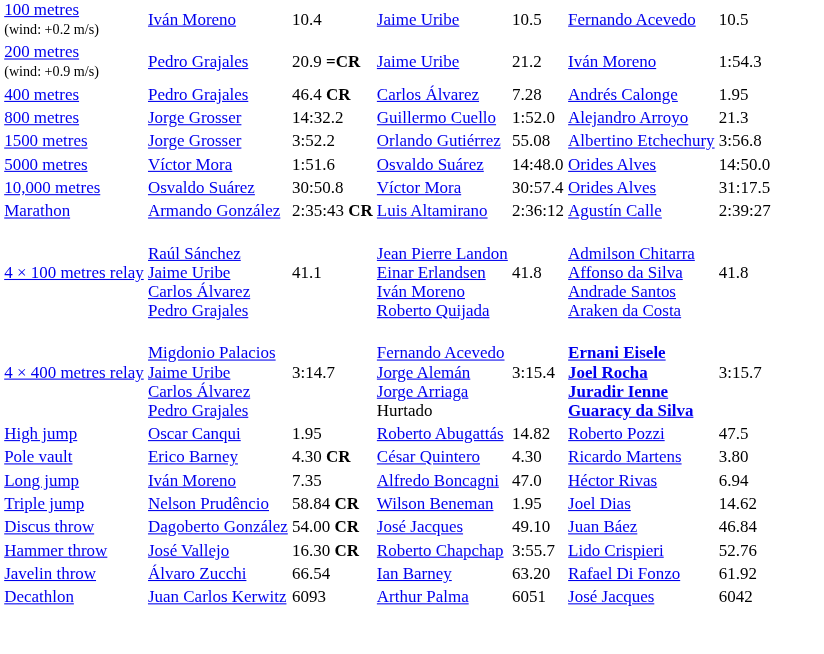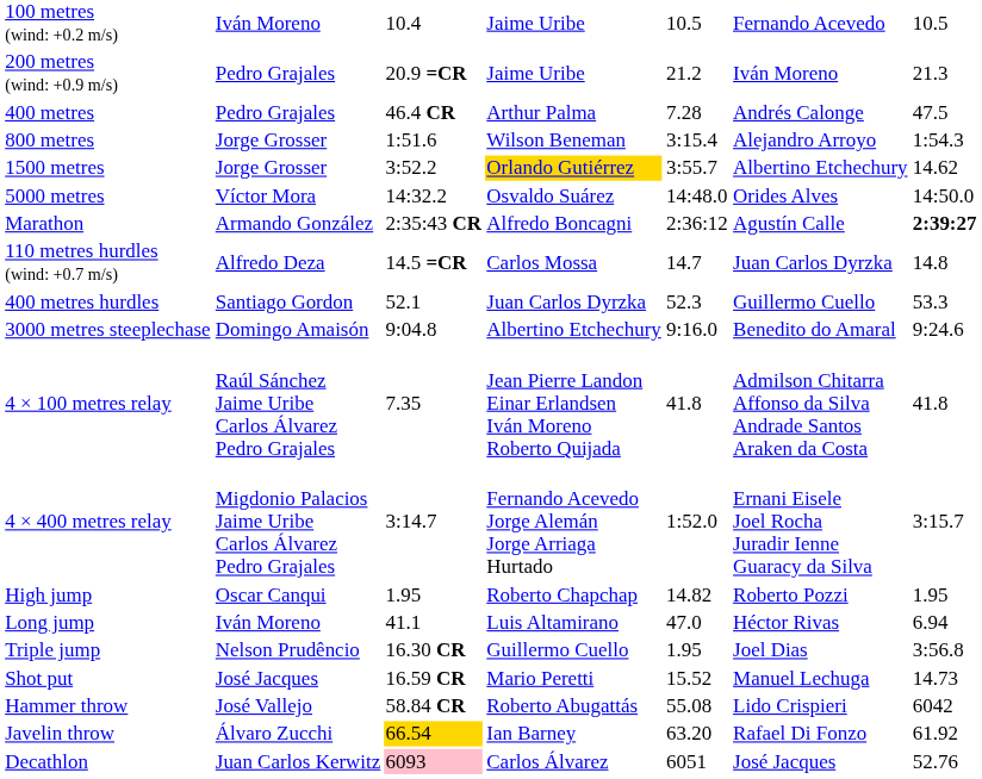200 metres (wind: +0.9 m/s) | column 7: 1:54.3 -> 21.3
400 metres | column 4: Carlos Álvarez -> Arthur Palma
400 metres | column 7: 1.95 -> 47.5
800 metres | column 3: 14:32.2 -> 1:51.6
800 metres | column 4: Guillermo Cuello -> Wilson Beneman
800 metres | column 5: 1:52.0 -> 3:15.4
800 metres | column 7: 21.3 -> 1:54.3
1500 metres | column 4: no background -> gold background
1500 metres | column 5: 55.08 -> 3:55.7
1500 metres | column 7: 3:56.8 -> 14.62
5000 metres | column 3: 1:51.6 -> 14:32.2
- row: 10,000 metres | Osvaldo Suárez | 30:50.8 | Víctor Mora | 30:57.4 | Orides Alves | 31:17.5
Marathon | column 4: Luis Altamirano -> Alfredo Boncagni
Marathon | column 7: normal -> bold
+ row: 110 metres hurdles (wind: +0.7 m/s) | Alfredo Deza | 14.5 =CR | Carlos Mossa | 14.7 | Juan Carlos Dyrzka | 14.8
+ row: 400 metres hurdles | Santiago Gordon | 52.1 | Juan Carlos Dyrzka | 52.3 | Guillermo Cuello | 53.3
+ row: 3000 metres steeplechase | Domingo Amaisón | 9:04.8 | Albertino Etchechury | 9:16.0 | Benedito do Amaral | 9:24.6
4 × 100 metres relay | column 3: 41.1 -> 7.35
4 × 400 metres relay | column 5: 3:15.4 -> 1:52.0
4 × 400 metres relay | column 6: bold -> normal
High jump | column 4: Roberto Abugattás -> Roberto Chapchap
High jump | column 7: 47.5 -> 1.95
- row: Pole vault | Erico Barney | 4.30 CR | César Quintero | 4.30 | Ricardo Martens | 3.80
Long jump | column 3: 7.35 -> 41.1
Long jump | column 4: Alfredo Boncagni -> Luis Altamirano
Triple jump | column 3: 58.84 CR -> 16.30 CR
Triple jump | column 4: Wilson Beneman -> Guillermo Cuello
Triple jump | column 7: 14.62 -> 3:56.8
+ row: Shot put | José Jacques | 16.59 CR | Mario Peretti | 15.52 | Manuel Lechuga | 14.73
- row: Discus throw | Dagoberto González | 54.00 CR | José Jacques | 49.10 | Juan Báez | 46.84
Hammer throw | column 3: 16.30 CR -> 58.84 CR
Hammer throw | column 4: Roberto Chapchap -> Roberto Abugattás
Hammer throw | column 5: 3:55.7 -> 55.08
Hammer throw | column 7: 52.76 -> 6042
Javelin throw | column 3: no background -> gold background
Decathlon | column 3: no background -> pink background
Decathlon | column 4: Arthur Palma -> Carlos Álvarez
Decathlon | column 7: 6042 -> 52.76
